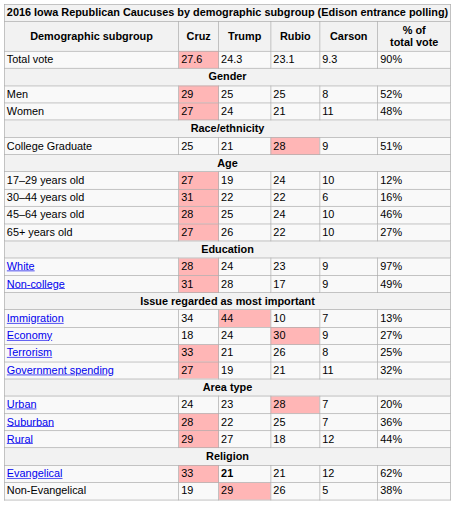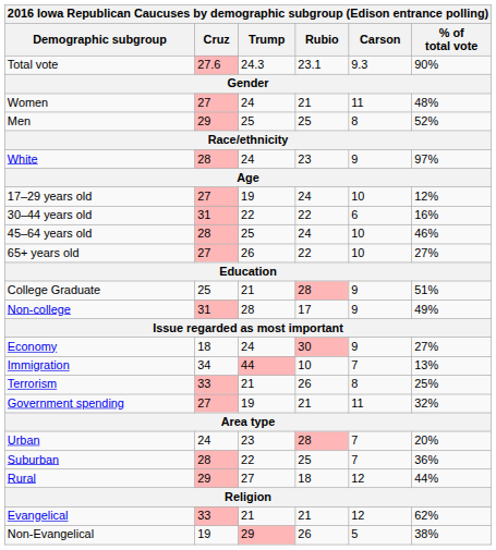rows swapped: Men <-> Women
rows swapped: White <-> College Graduate
rows swapped: Immigration <-> Economy
Evangelical | Trump: bold -> normal
